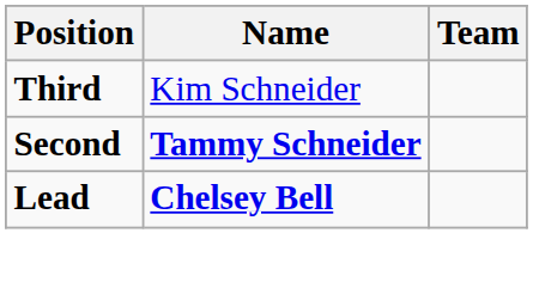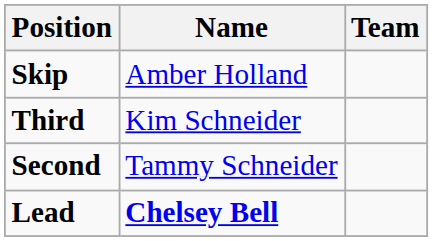+ row: Skip | Amber Holland
Second | Name: bold -> normal
